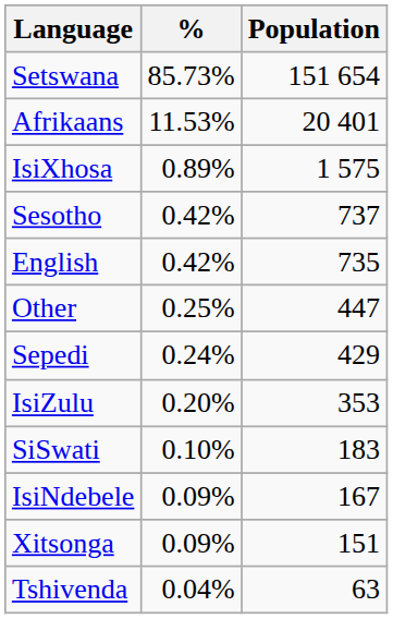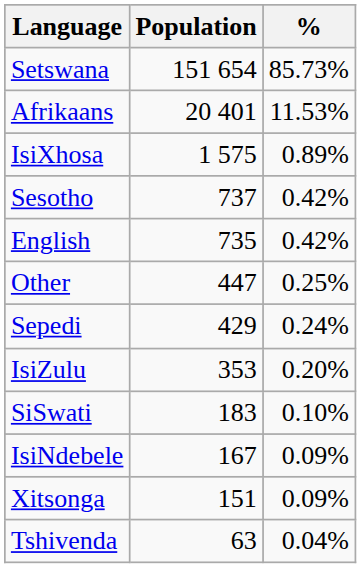columns swapped: Population <-> %
